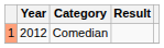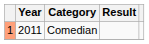Comedian | Year: 2012 -> 2011
